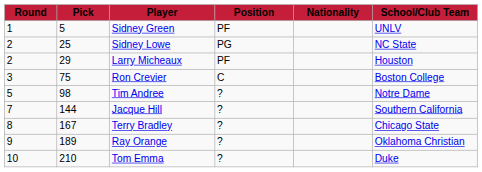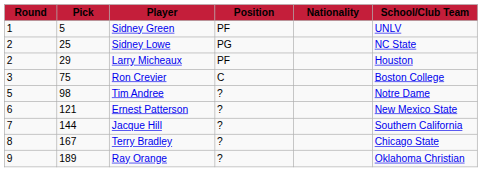+ row: 6 | 121 | Ernest Patterson | ? | New Mexico State
- row: 10 | 210 | Tom Emma | ? | Duke
